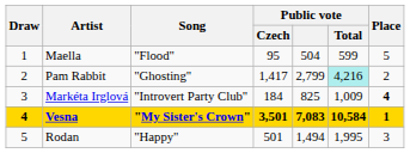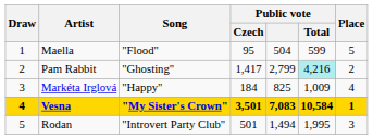Markéta Irglová | Song: "Introvert Party Club" -> "Happy"
Markéta Irglová | Place: bold -> normal
Rodan | Song: "Happy" -> "Introvert Party Club"
